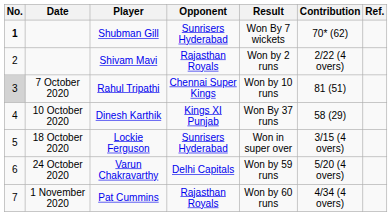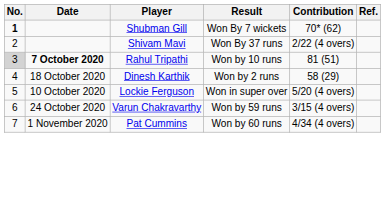- column: Opponent | Sunrisers Hyderabad | Rajasthan Royals | Chennai Super Kings | Kings XI Punjab | Sunrisers Hyderabad | Delhi Capitals | Rajasthan Royals
Shivam Mavi | Result: Won by 2 runs -> Won By 37 runs
Rahul Tripathi | Date: normal -> bold
Dinesh Karthik | Date: 10 October 2020 -> 18 October 2020
Dinesh Karthik | Result: Won By 37 runs -> Won by 2 runs
Lockie Ferguson | Date: 18 October 2020 -> 10 October 2020
Lockie Ferguson | Contribution: 3/15 (4 overs) -> 5/20 (4 overs)
Varun Chakravarthy | Contribution: 5/20 (4 overs) -> 3/15 (4 overs)
